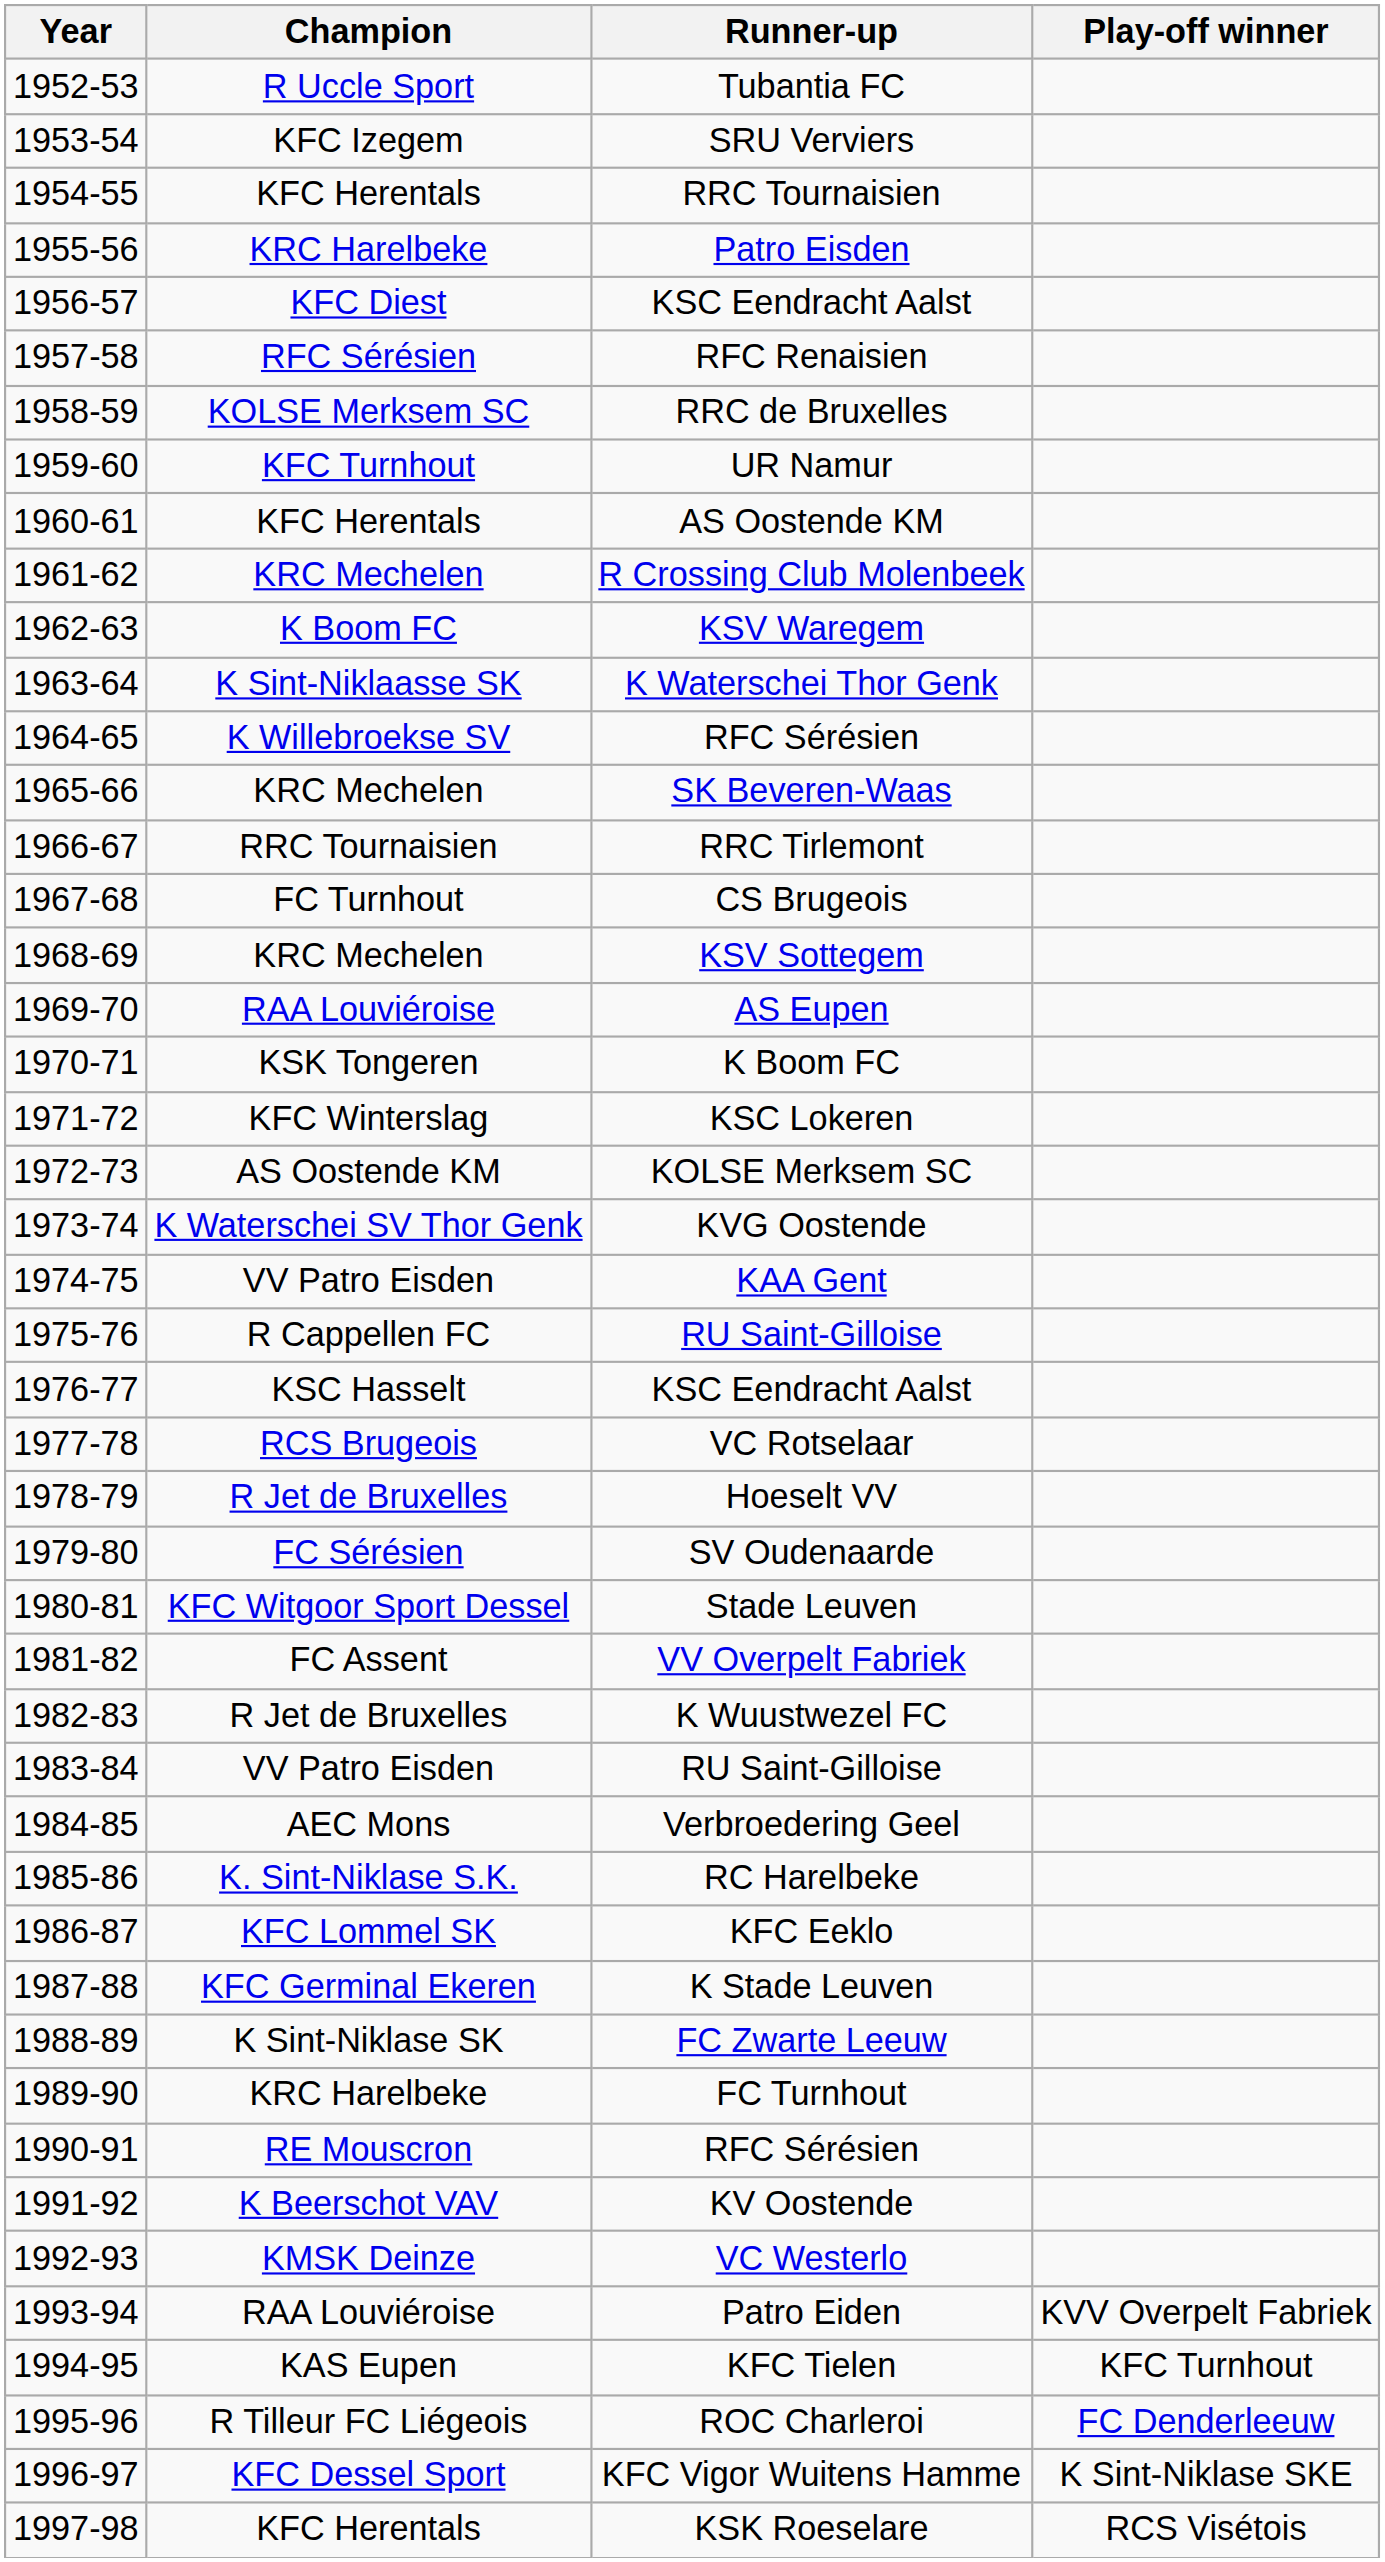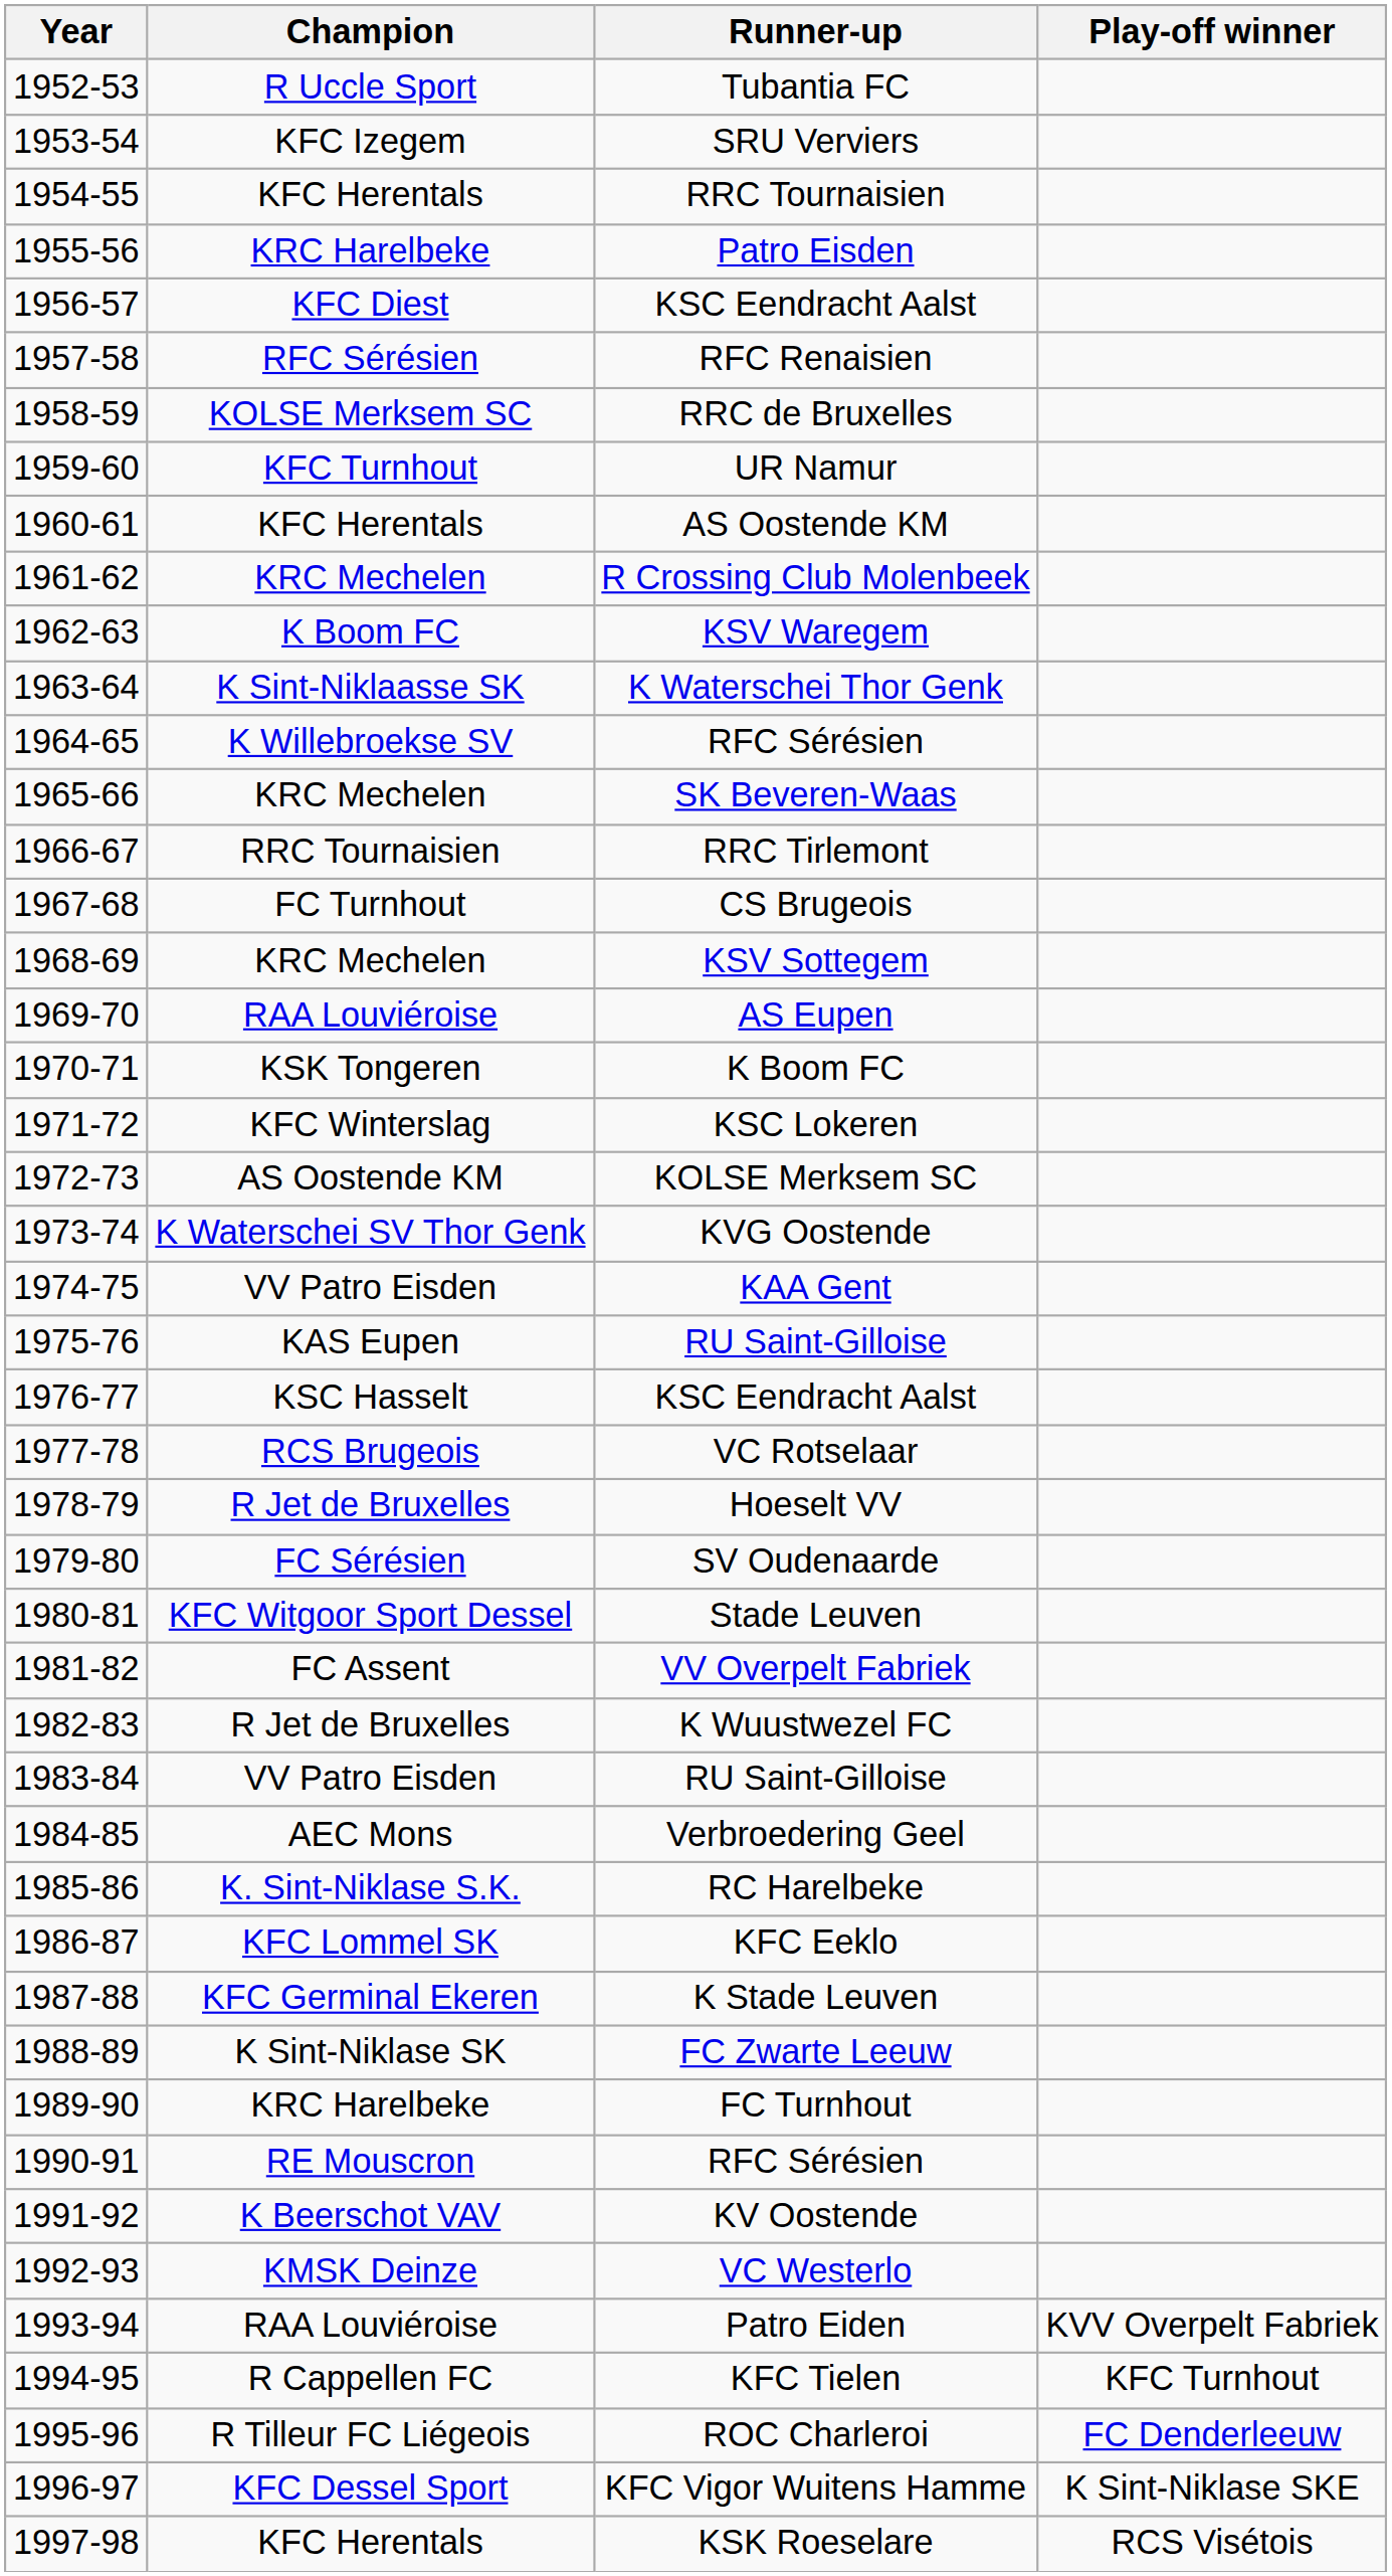1975-76 / RU Saint-Gilloise | Champion: R Cappellen FC -> KAS Eupen
KFC Tielen | Champion: KAS Eupen -> R Cappellen FC
